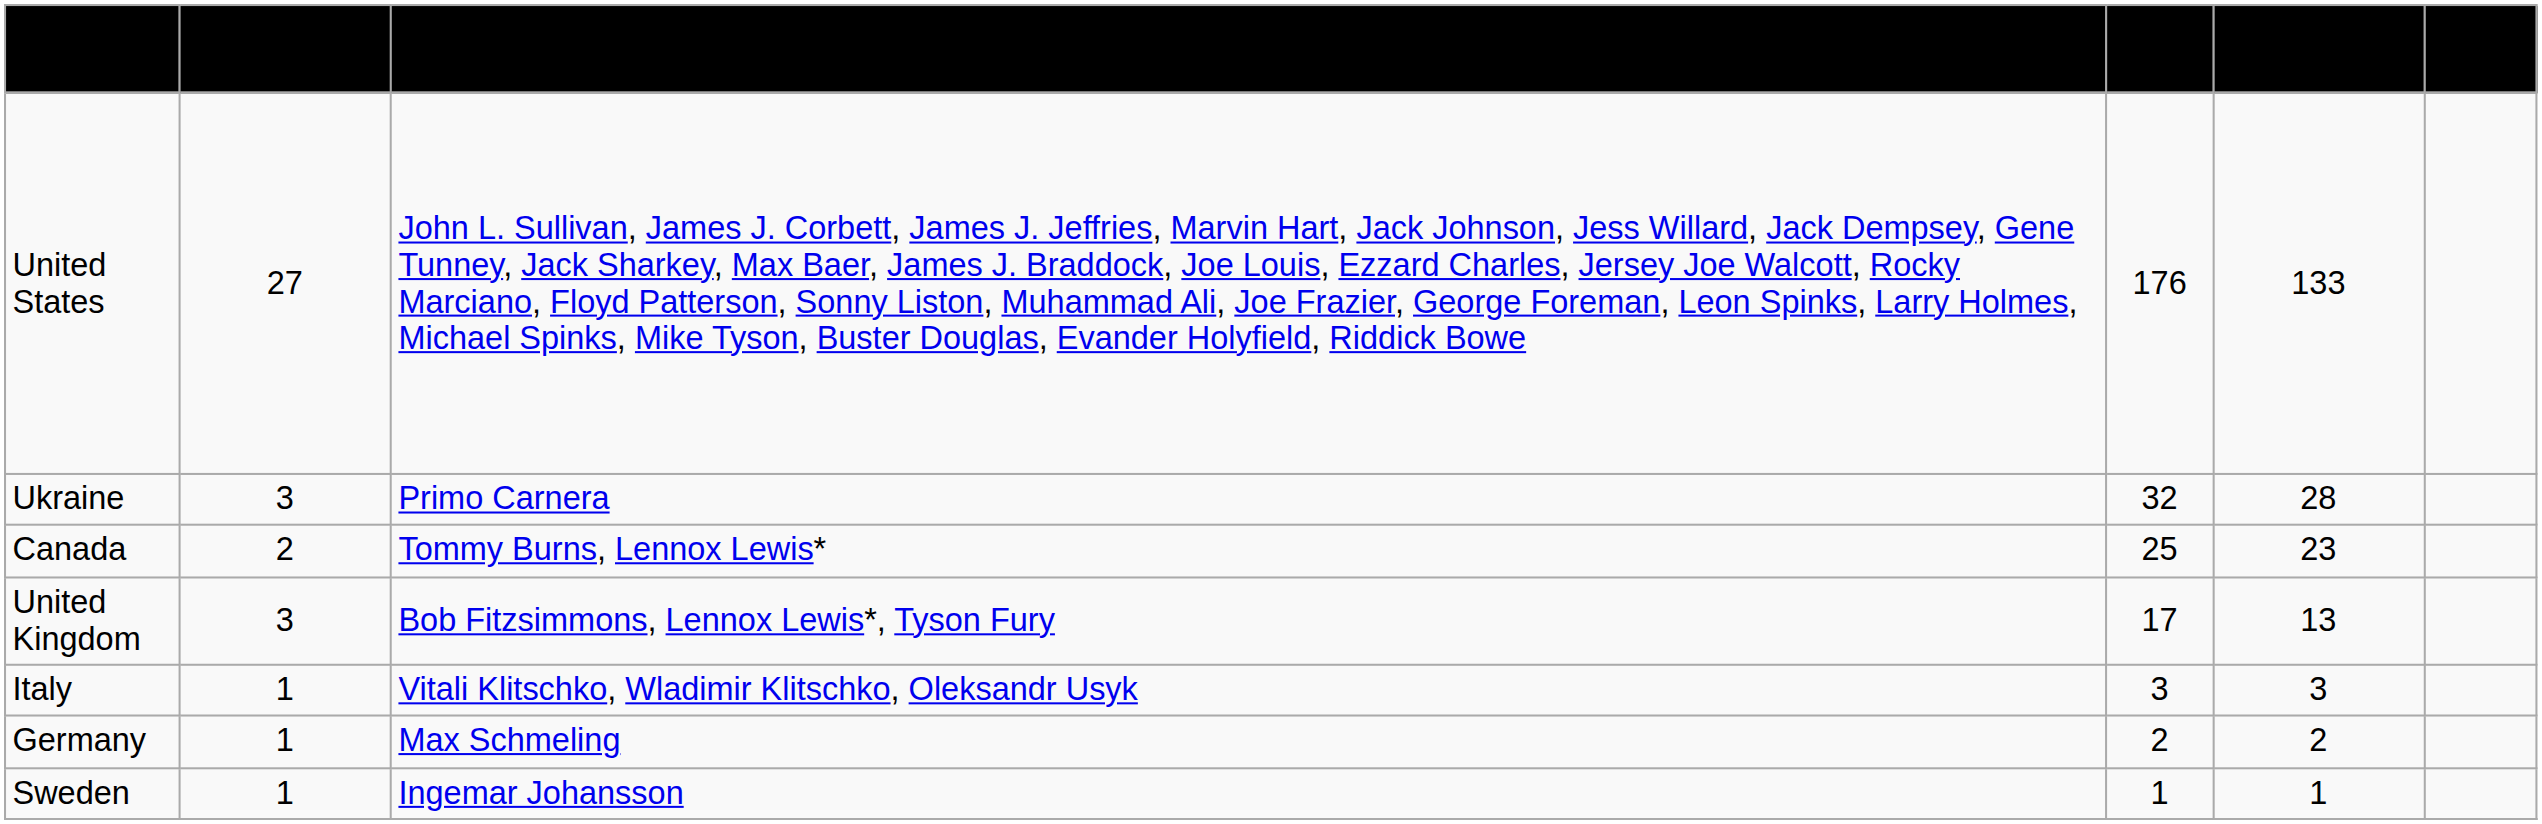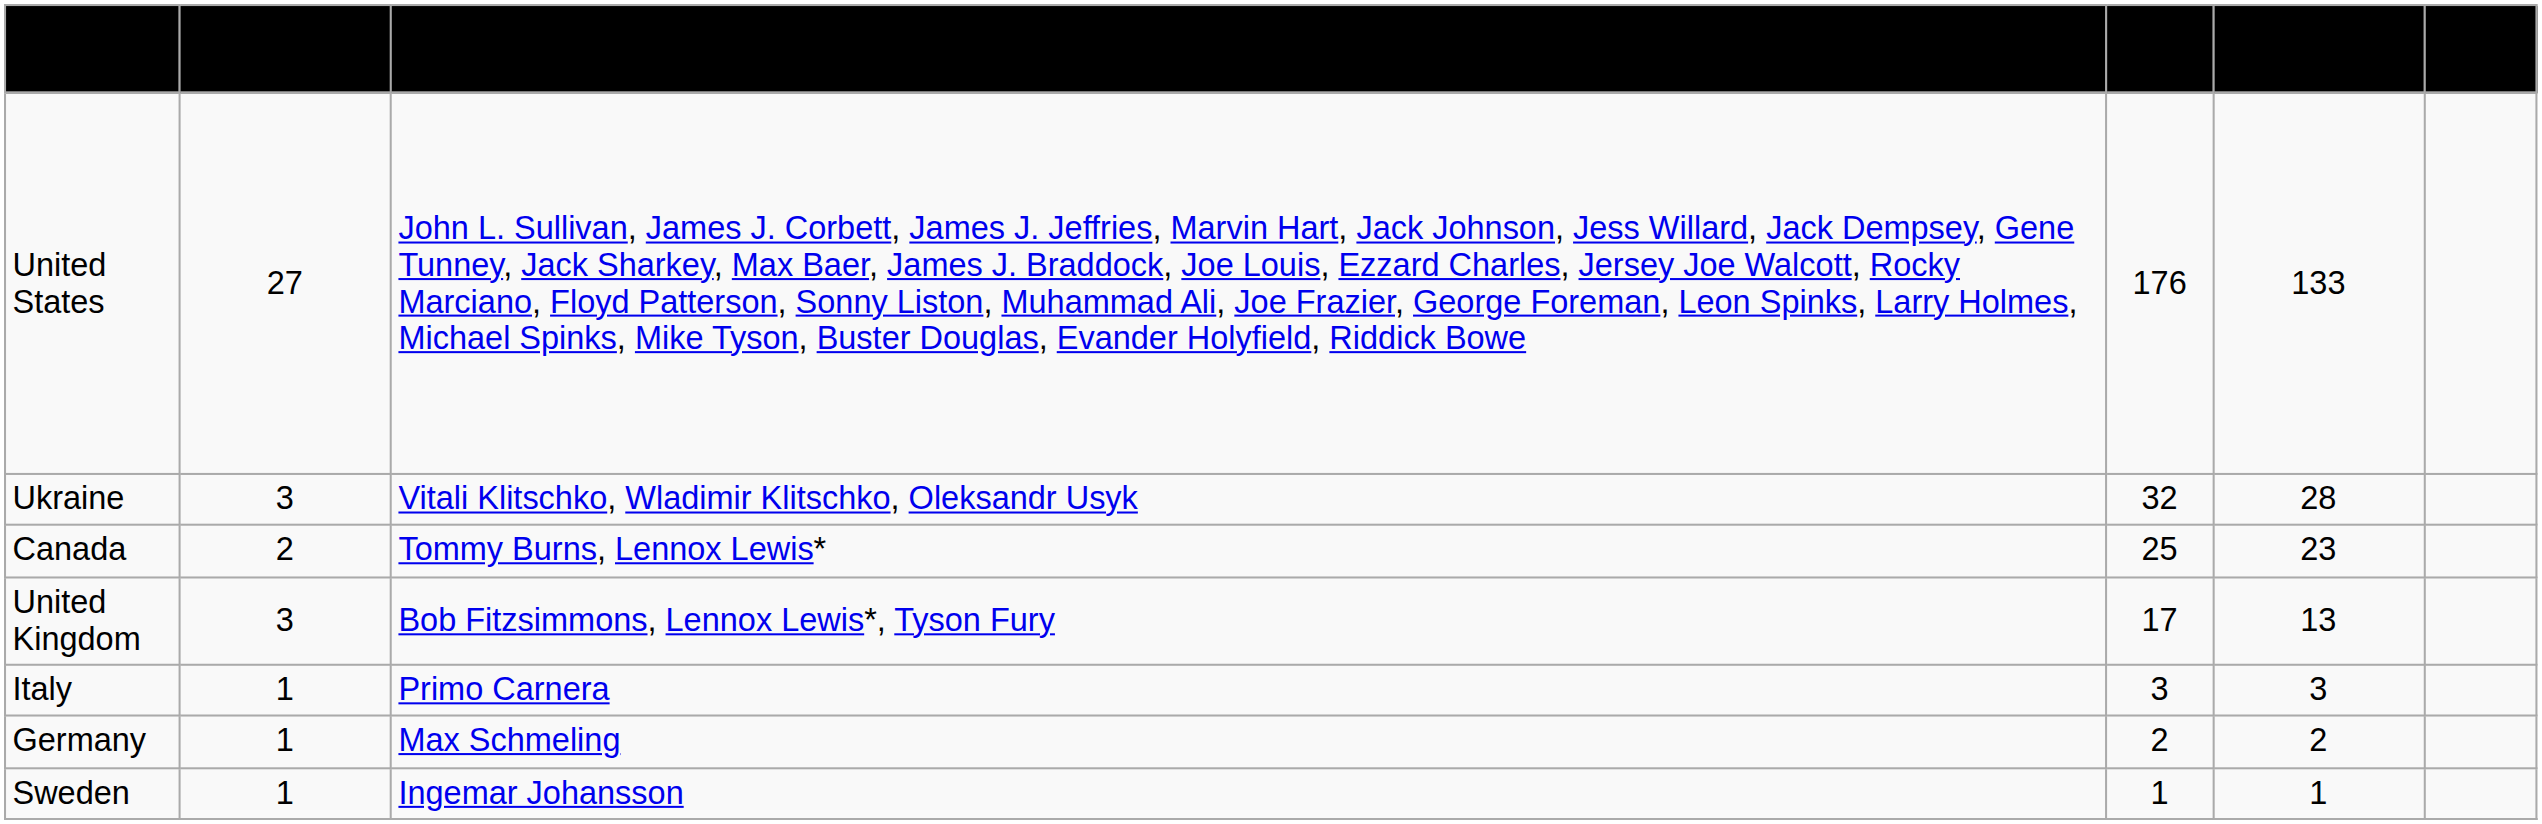Ukraine | Boxers by Name: Primo Carnera -> Vitali Klitschko, Wladimir Klitschko, Oleksandr Usyk
Italy | Boxers by Name: Vitali Klitschko, Wladimir Klitschko, Oleksandr Usyk -> Primo Carnera
